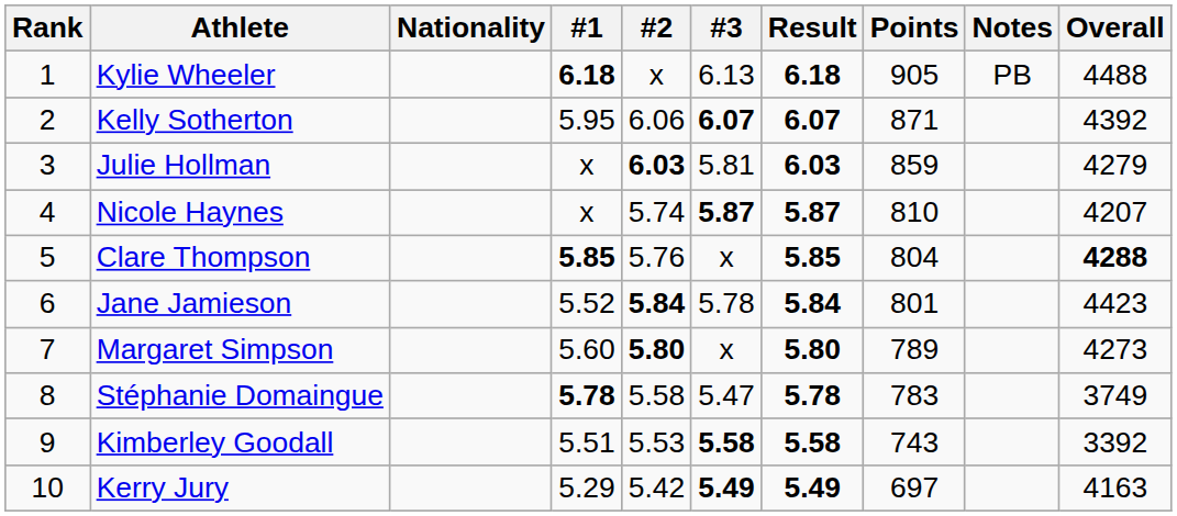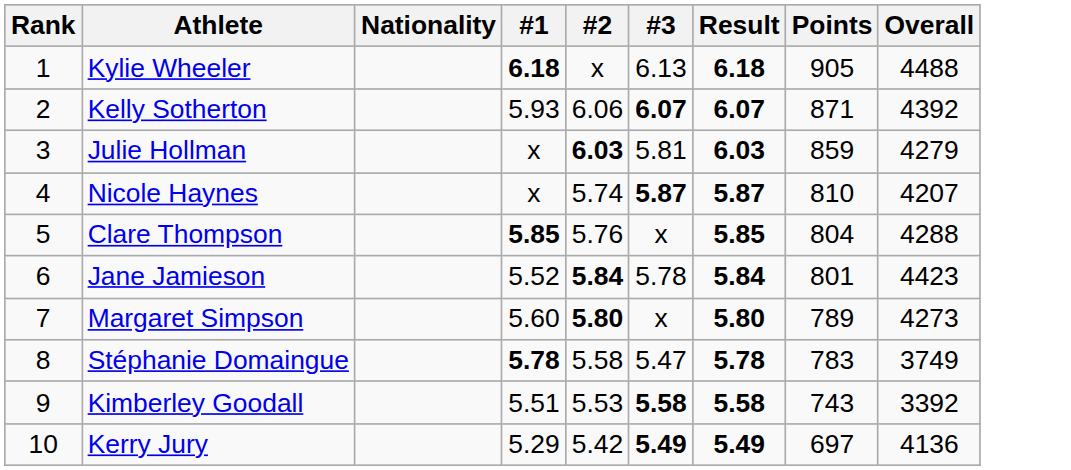- column: Notes | PB
Kelly Sotherton | #1: 5.95 -> 5.93
Clare Thompson | Overall: bold -> normal
Kerry Jury | Overall: 4163 -> 4136
